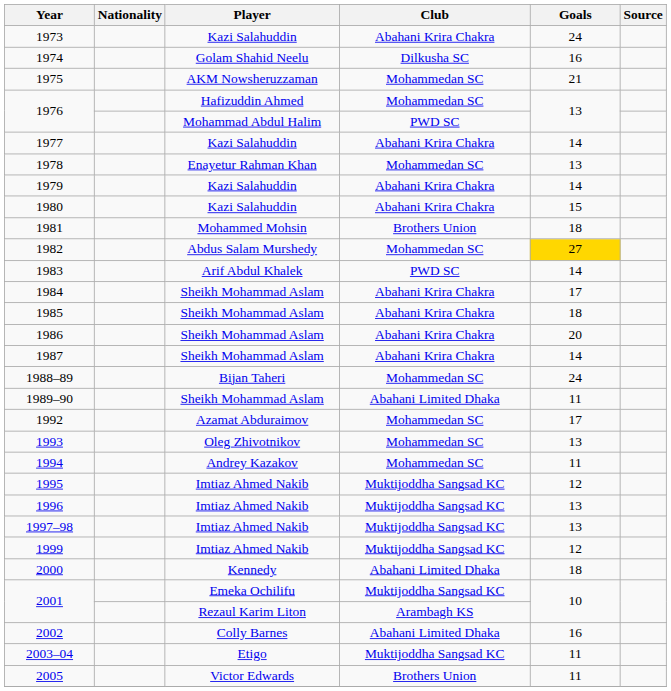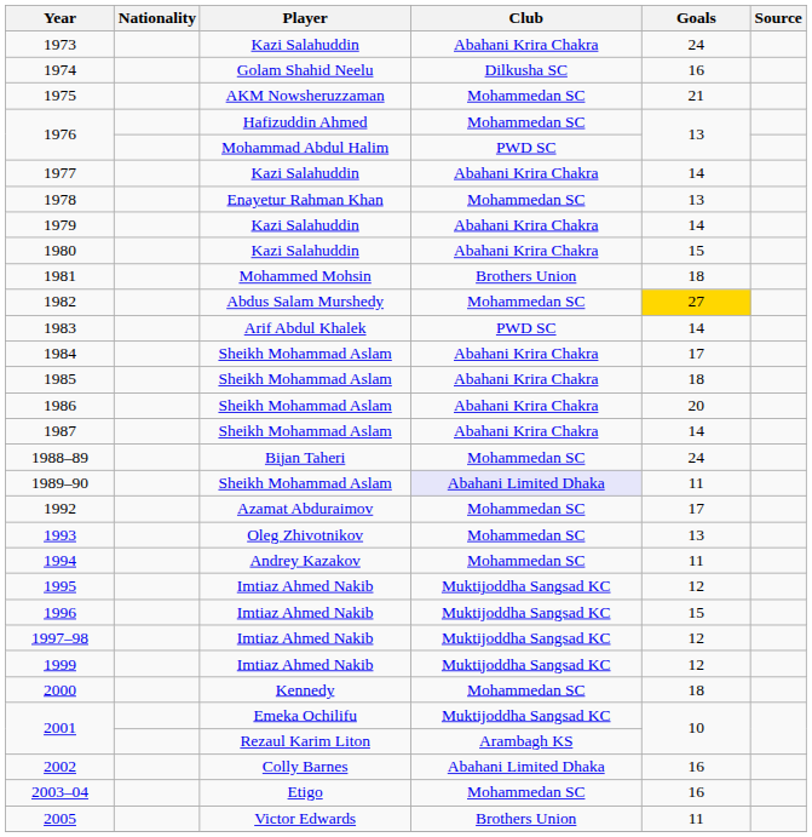1989–90 | Club: no background -> lavender background
1996 | Goals: 13 -> 15
1997–98 | Goals: 13 -> 12
2000 | Club: Abahani Limited Dhaka -> Mohammedan SC
2003–04 | Club: Muktijoddha Sangsad KC -> Mohammedan SC
2003–04 | Goals: 11 -> 16
